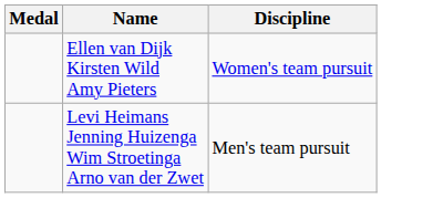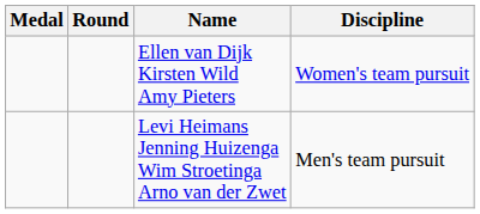+ column: Round
